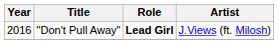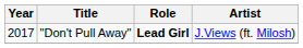"Don't Pull Away" | Year: 2016 -> 2017
